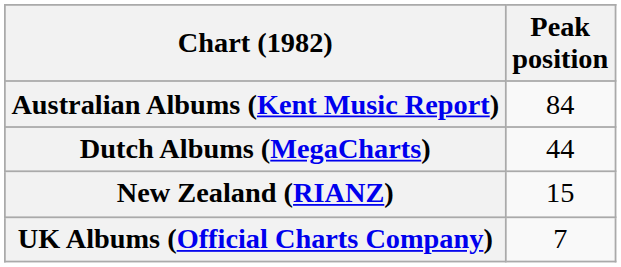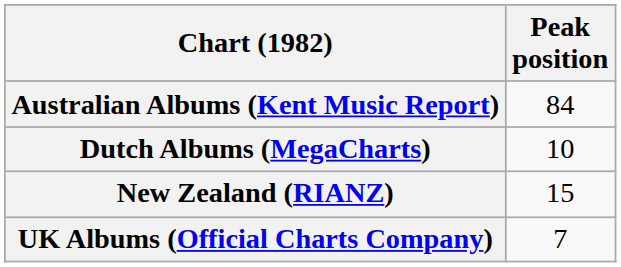Dutch Albums (MegaCharts) | Peak position: 44 -> 10
